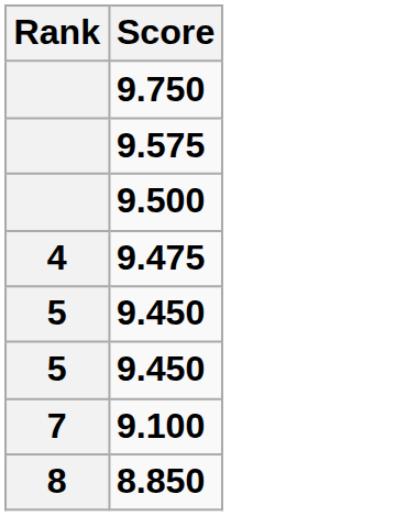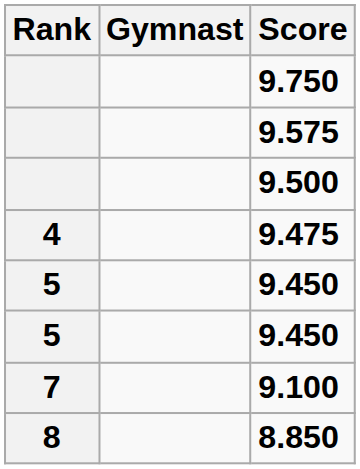+ column: Gymnast
